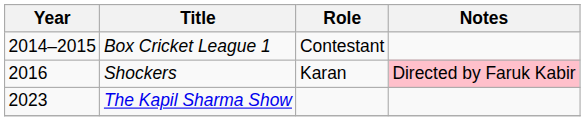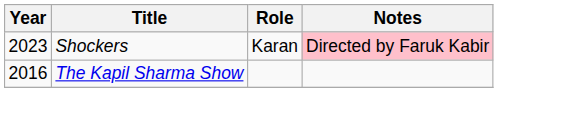- row: 2014–2015 | Box Cricket League 1 | Contestant
Shockers | Year: 2016 -> 2023
The Kapil Sharma Show | Year: 2023 -> 2016
